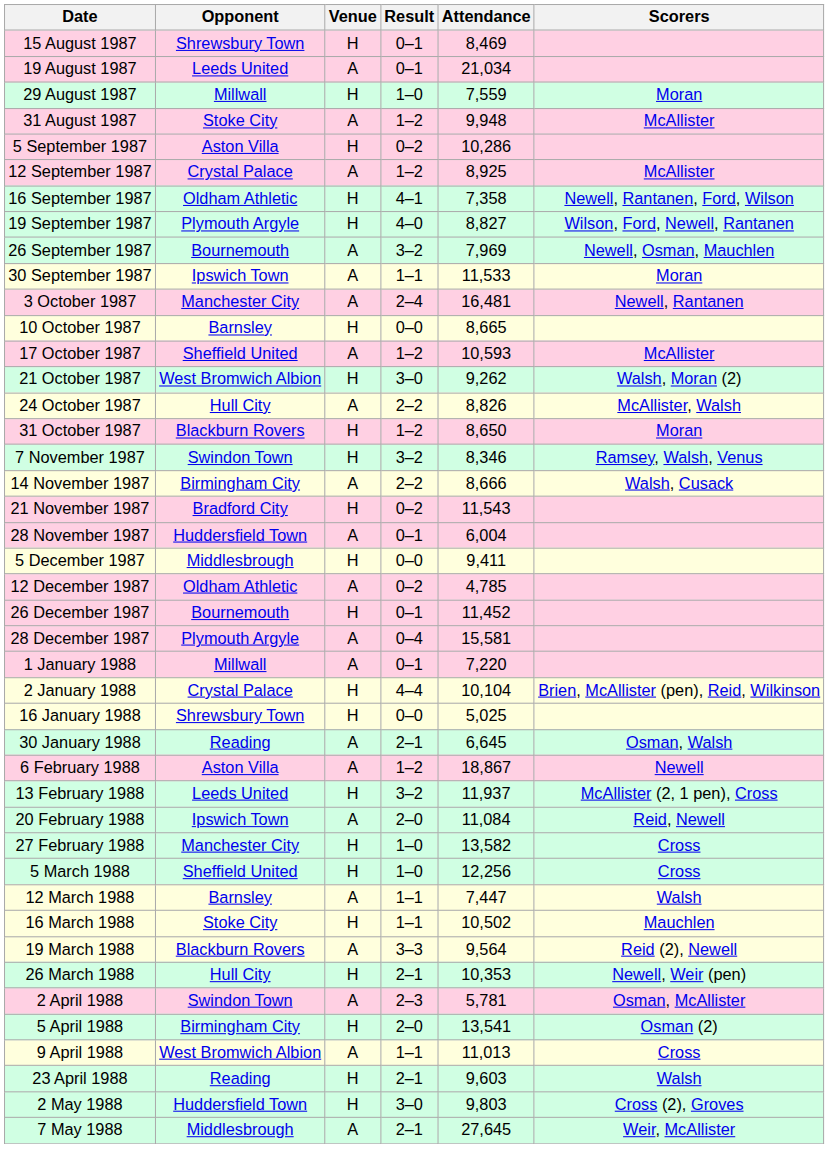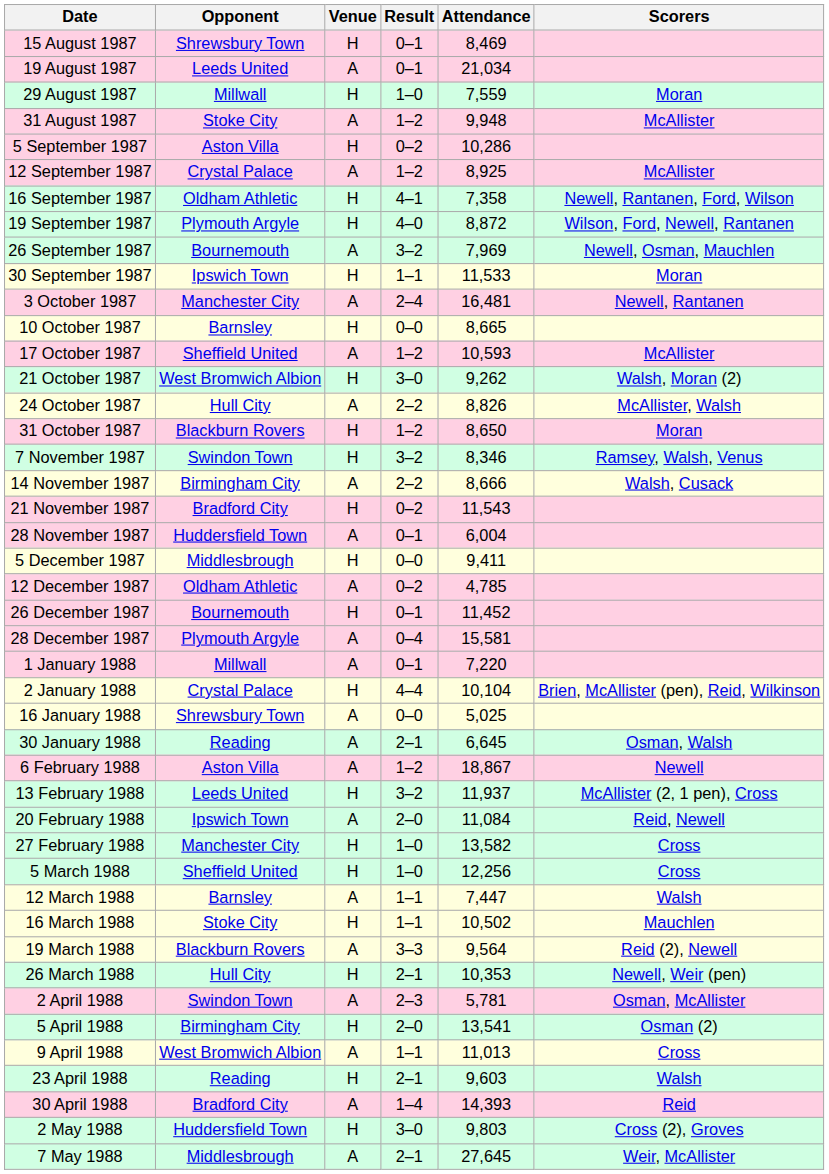19 September 1987 | Attendance: 8,827 -> 8,872
30 September 1987 | Venue: A -> H
16 January 1988 | Venue: H -> A
+ row: 30 April 1988 | Bradford City | A | 1–4 | 14,393 | Reid
